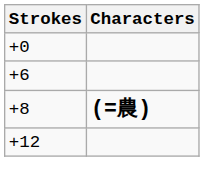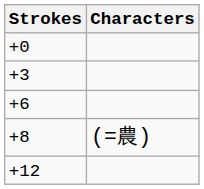+ row: +3
+8 | Characters: bold -> normal
